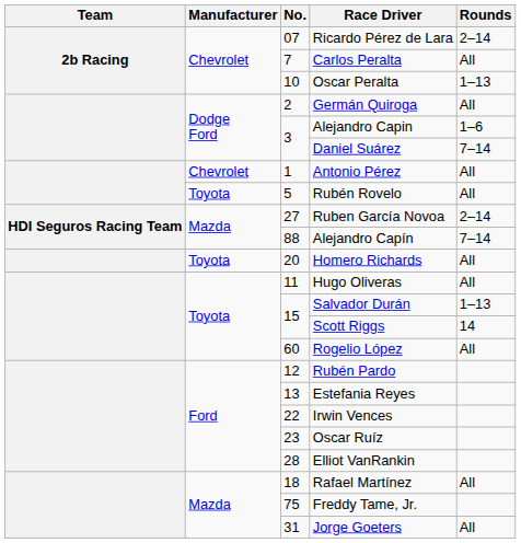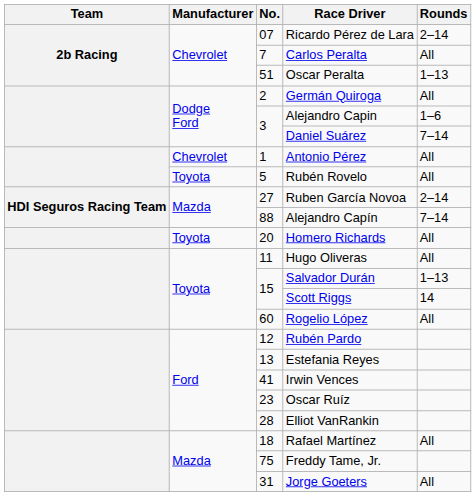Oscar Peralta | No.: 10 -> 51
Irwin Vences | No.: 22 -> 41
